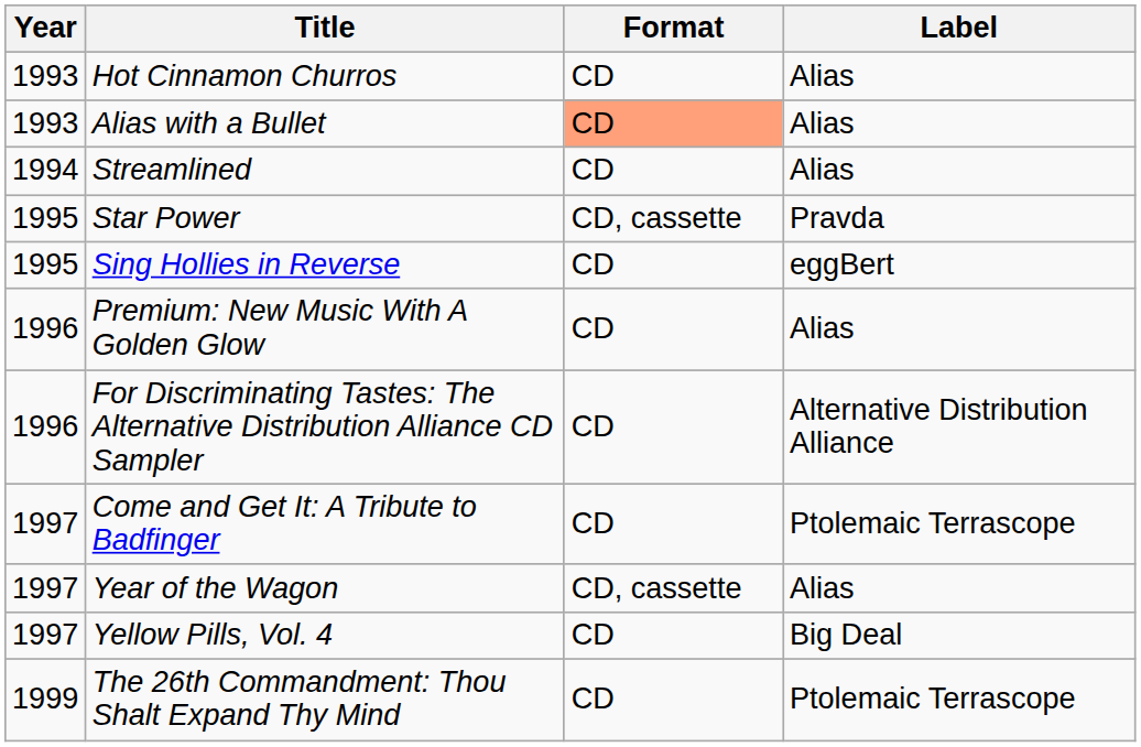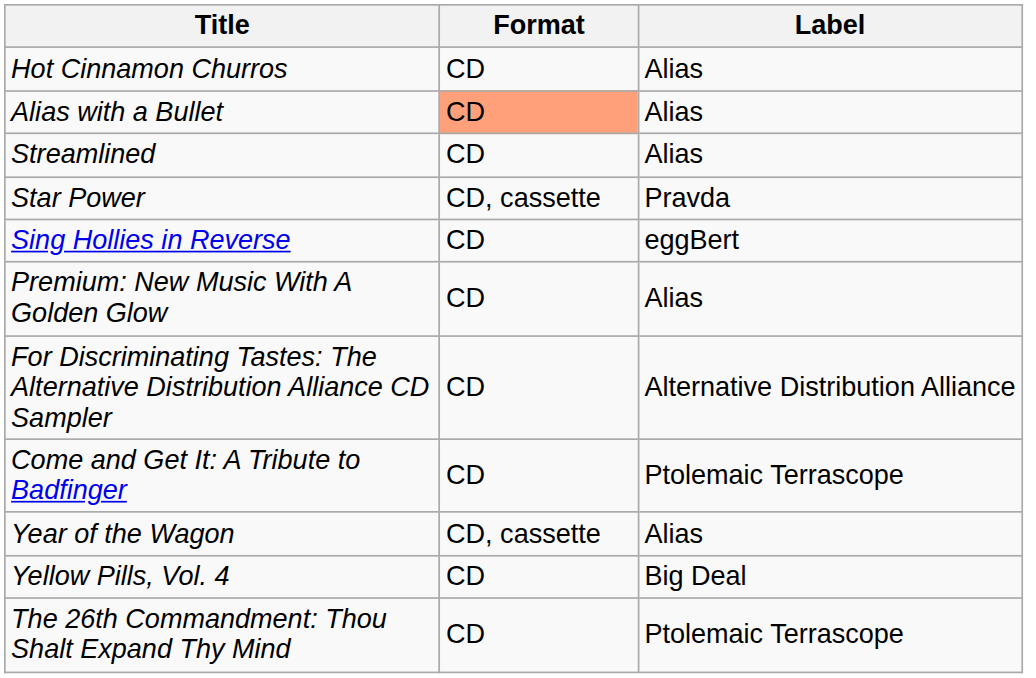- column: Year | 1993 | 1993 | 1994 | 1995 | 1995 | 1996 | 1996 | 1997 | 1997 | 1997 | 1999
